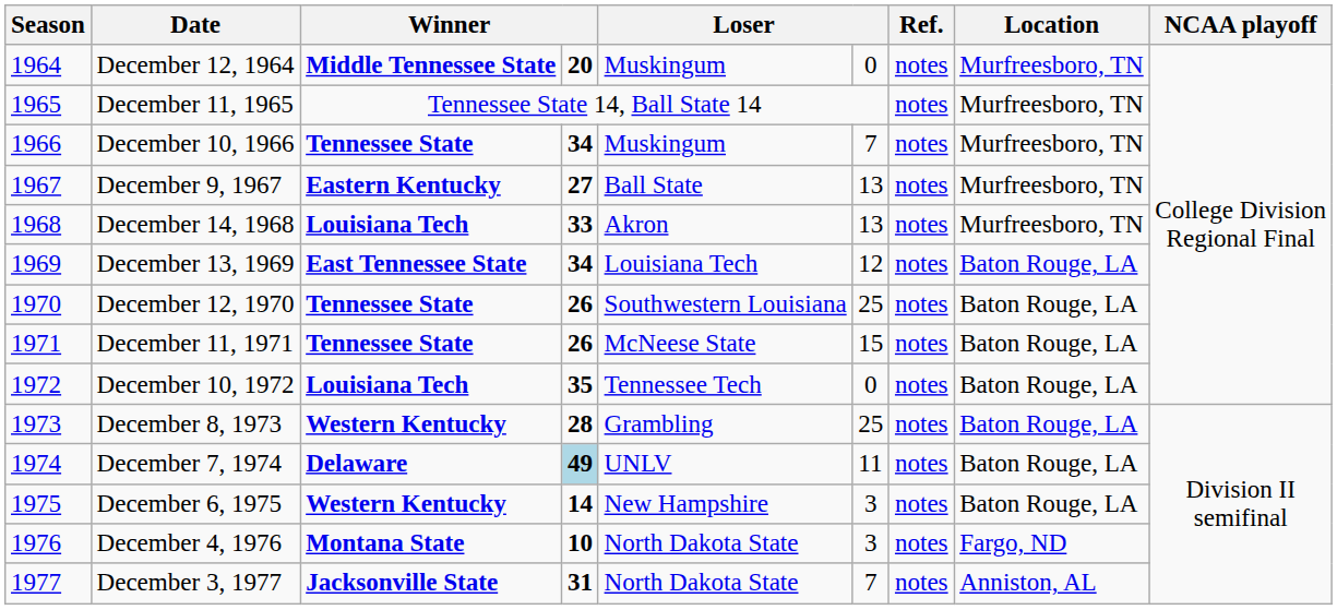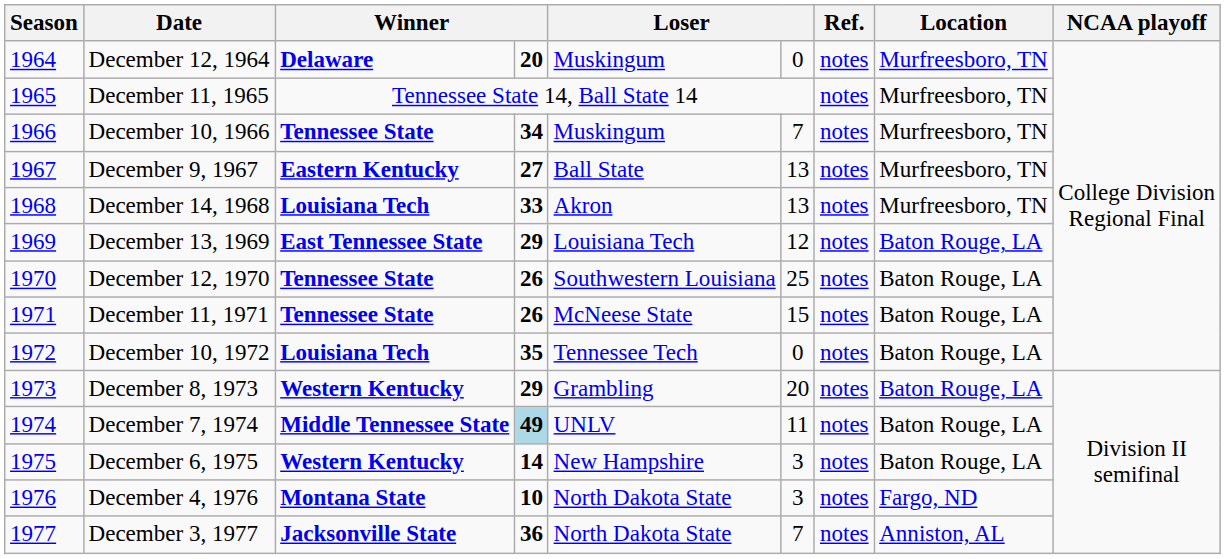December 12, 1964 | column 3: Middle Tennessee State -> Delaware
December 13, 1969 | column 4: 34 -> 29
December 8, 1973 | column 4: 28 -> 29
December 8, 1973 | column 6: 25 -> 20
December 7, 1974 | column 3: Delaware -> Middle Tennessee State
December 3, 1977 | column 4: 31 -> 36
